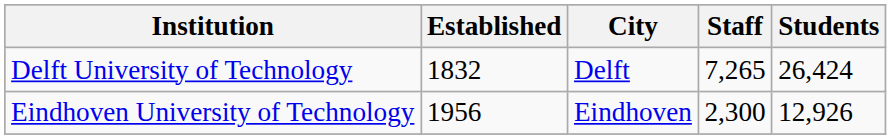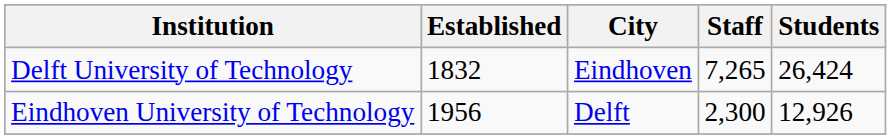Delft University of Technology | City: Delft -> Eindhoven
Eindhoven University of Technology | City: Eindhoven -> Delft
